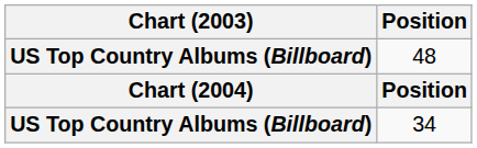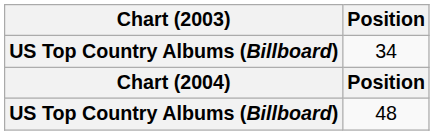rows swapped: 34 <-> 48
